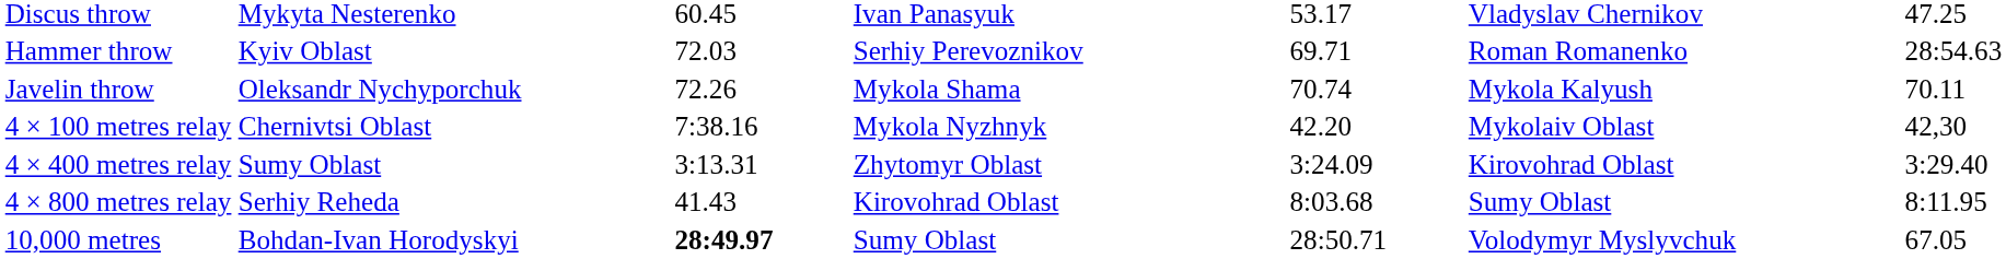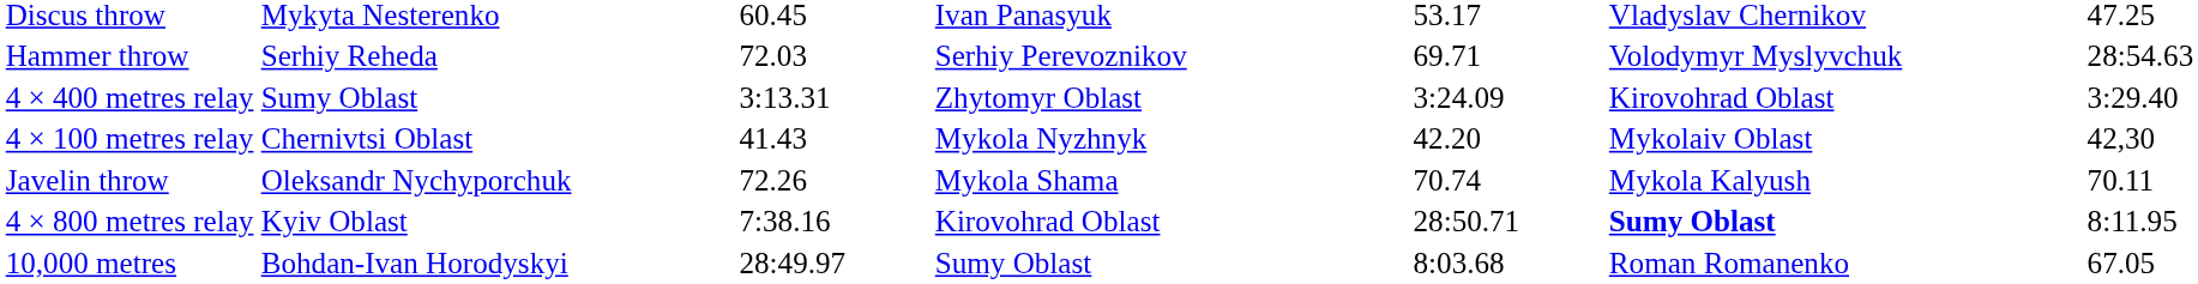Hammer throw | column 2: Kyiv Oblast -> Serhiy Reheda
Hammer throw | column 6: Roman Romanenko -> Volodymyr Myslyvchuk
rows swapped: Javelin throw <-> 4 × 400 metres relay
4 × 100 metres relay | column 3: 7:38.16 -> 41.43
4 × 800 metres relay | column 2: Serhiy Reheda -> Kyiv Oblast
4 × 800 metres relay | column 3: 41.43 -> 7:38.16
4 × 800 metres relay | column 5: 8:03.68 -> 28:50.71
4 × 800 metres relay | column 6: normal -> bold
10,000 metres | column 3: bold -> normal
10,000 metres | column 5: 28:50.71 -> 8:03.68
10,000 metres | column 6: Volodymyr Myslyvchuk -> Roman Romanenko
